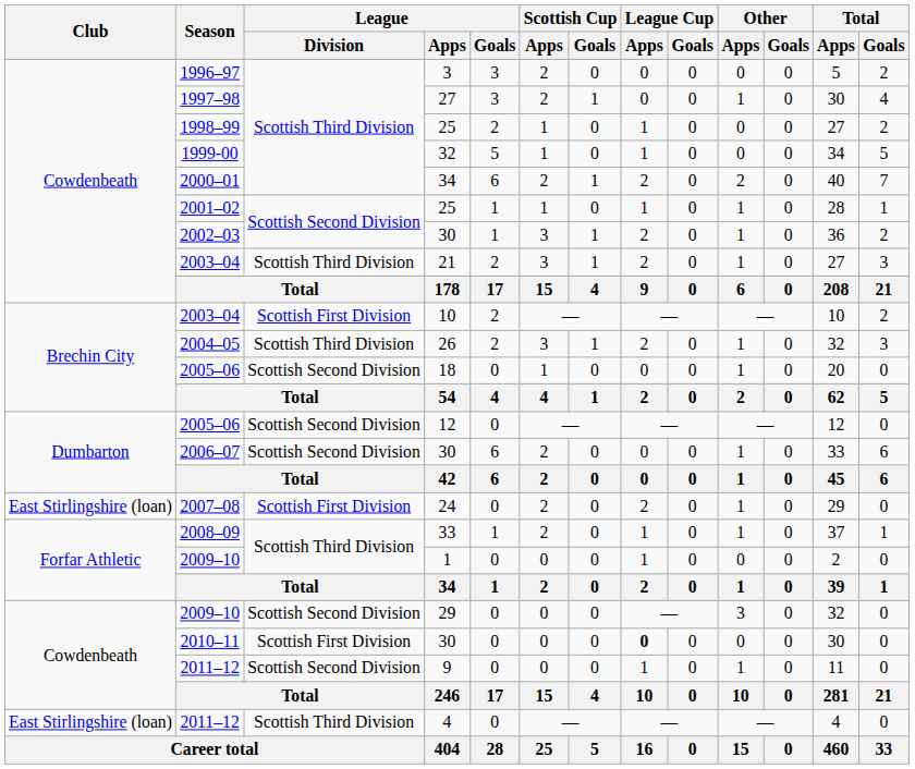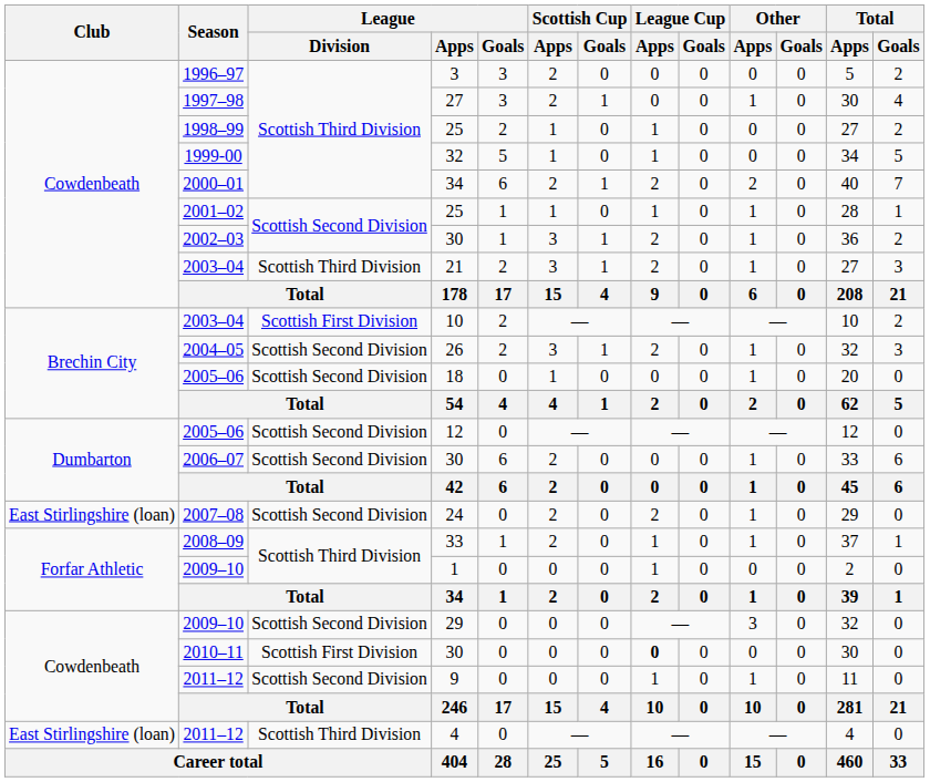26 | League / Division: Scottish Third Division -> Scottish Second Division
24 | League / Division: Scottish First Division -> Scottish Second Division
